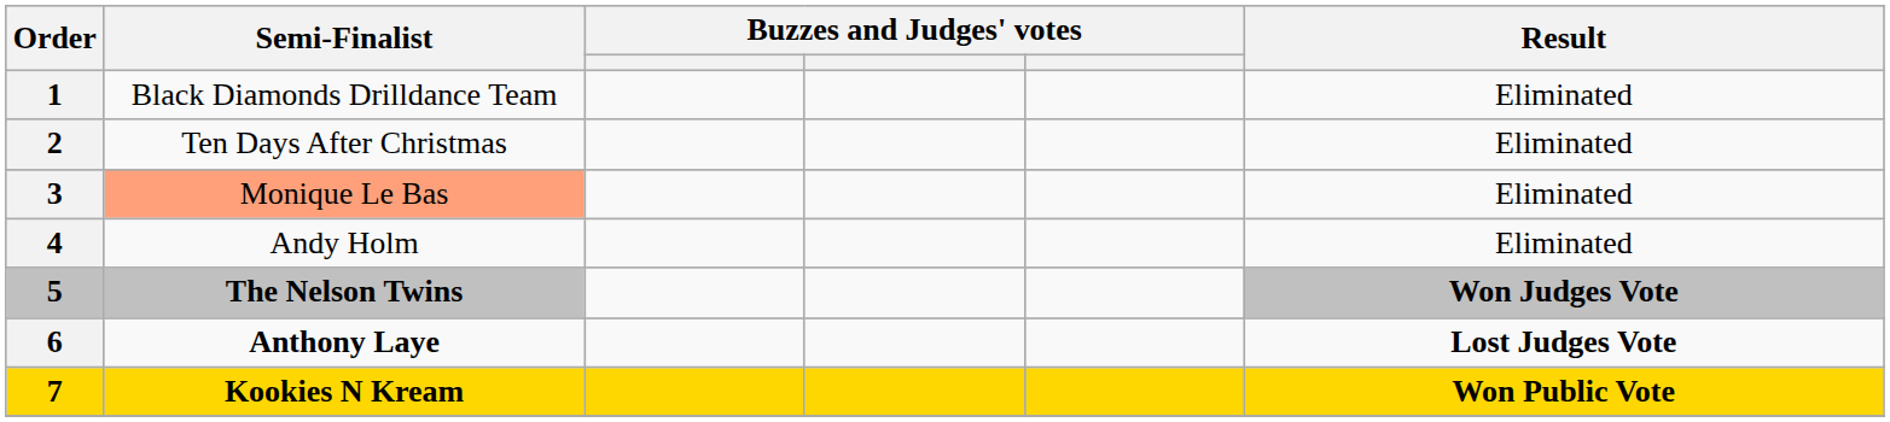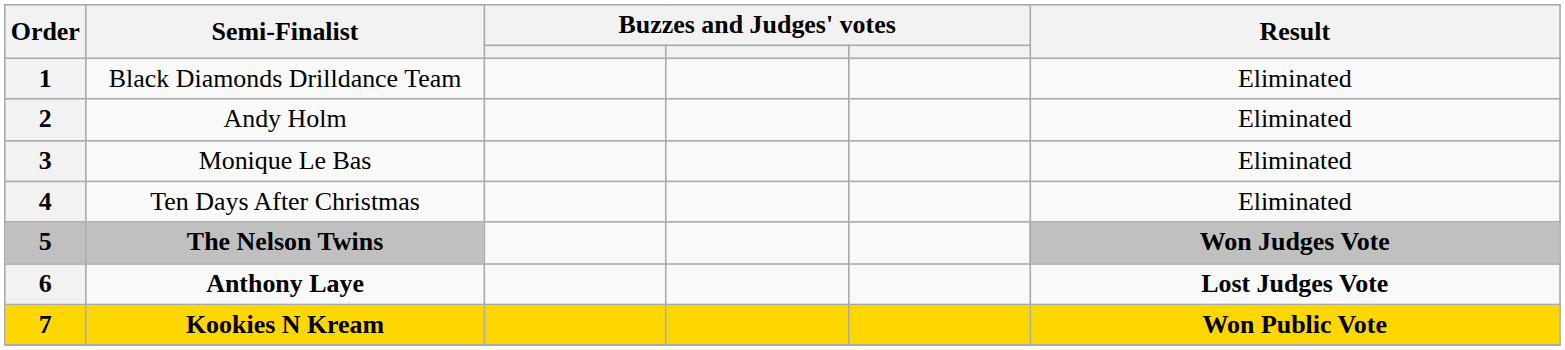2 | Semi-Finalist: Ten Days After Christmas -> Andy Holm
3 | Semi-Finalist: lightsalmon background -> no background
4 | Semi-Finalist: Andy Holm -> Ten Days After Christmas
